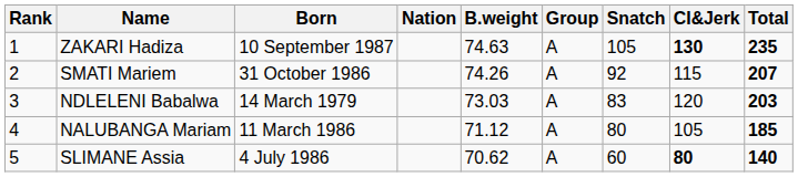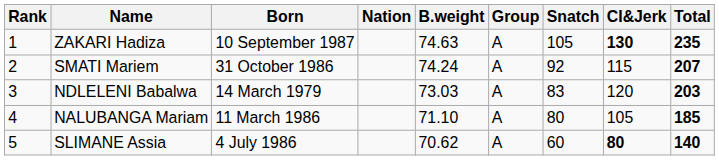SMATI Mariem | B.weight: 74.26 -> 74.24
NALUBANGA Mariam | B.weight: 71.12 -> 71.10
